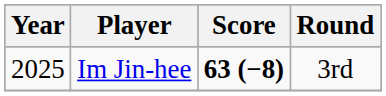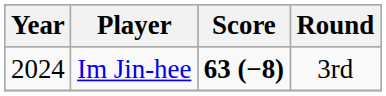Im Jin-hee | Year: 2025 -> 2024
